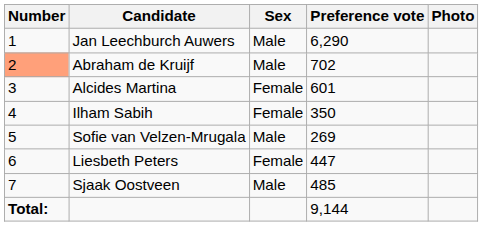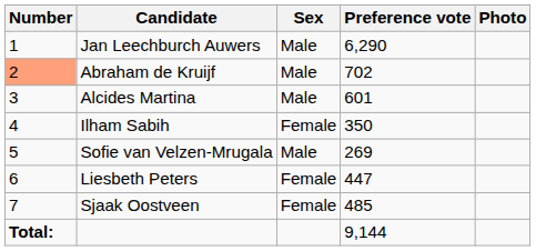Alcides Martina | Sex: Female -> Male
Sjaak Oostveen | Sex: Male -> Female
